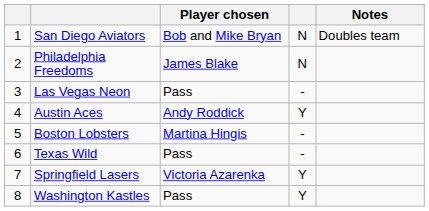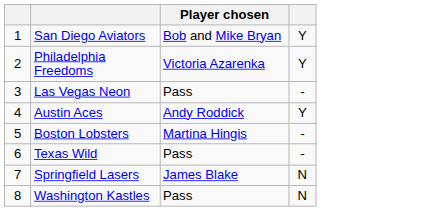- column: Notes | Doubles team
San Diego Aviators | column 4: N -> Y
Philadelphia Freedoms | Player chosen: James Blake -> Victoria Azarenka
Philadelphia Freedoms | column 4: N -> Y
Springfield Lasers | Player chosen: Victoria Azarenka -> James Blake
Springfield Lasers | column 4: Y -> N
Washington Kastles | column 4: Y -> N
